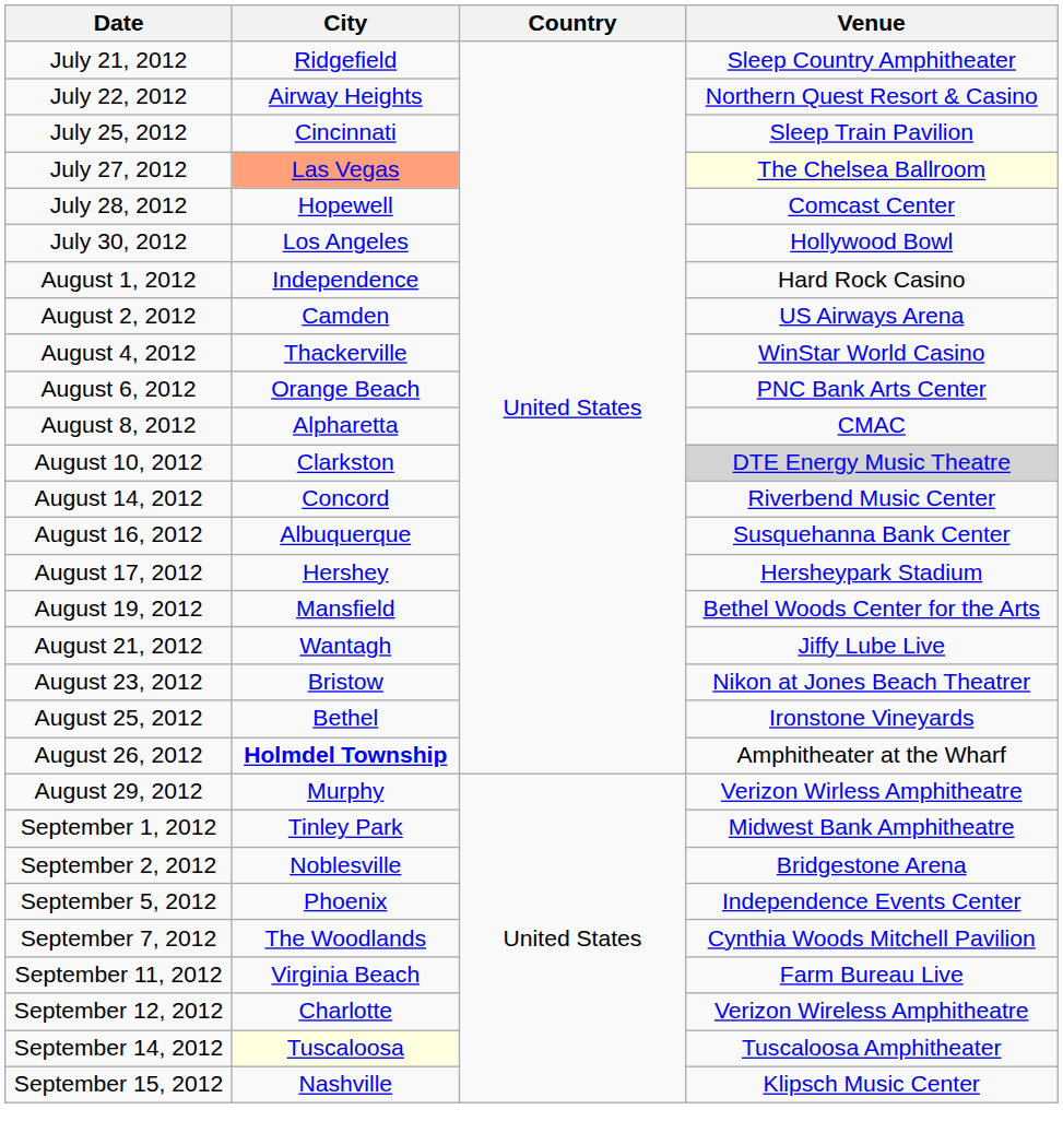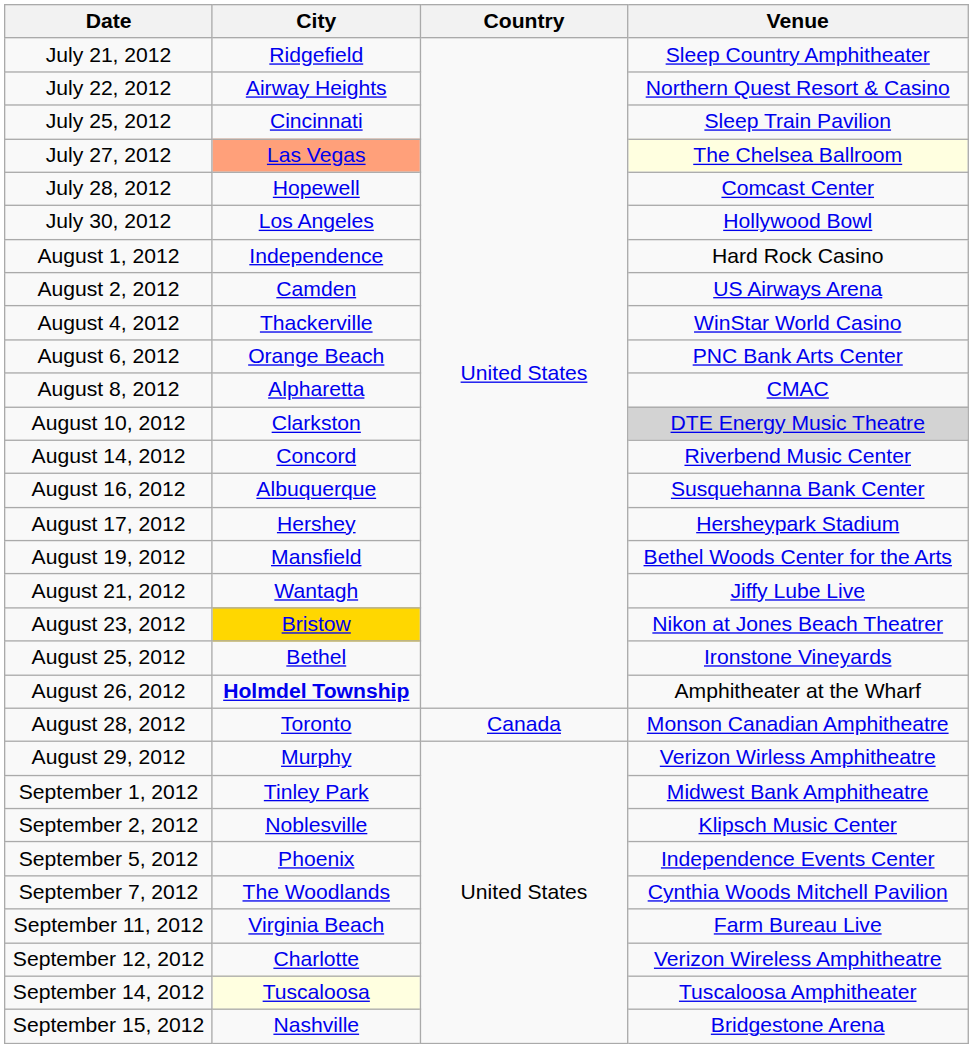August 23, 2012 | City: no background -> gold background
+ row: August 28, 2012 | Toronto | Canada | Monson Canadian Amphitheatre
September 2, 2012 | Venue: Bridgestone Arena -> Klipsch Music Center
September 15, 2012 | Venue: Klipsch Music Center -> Bridgestone Arena
